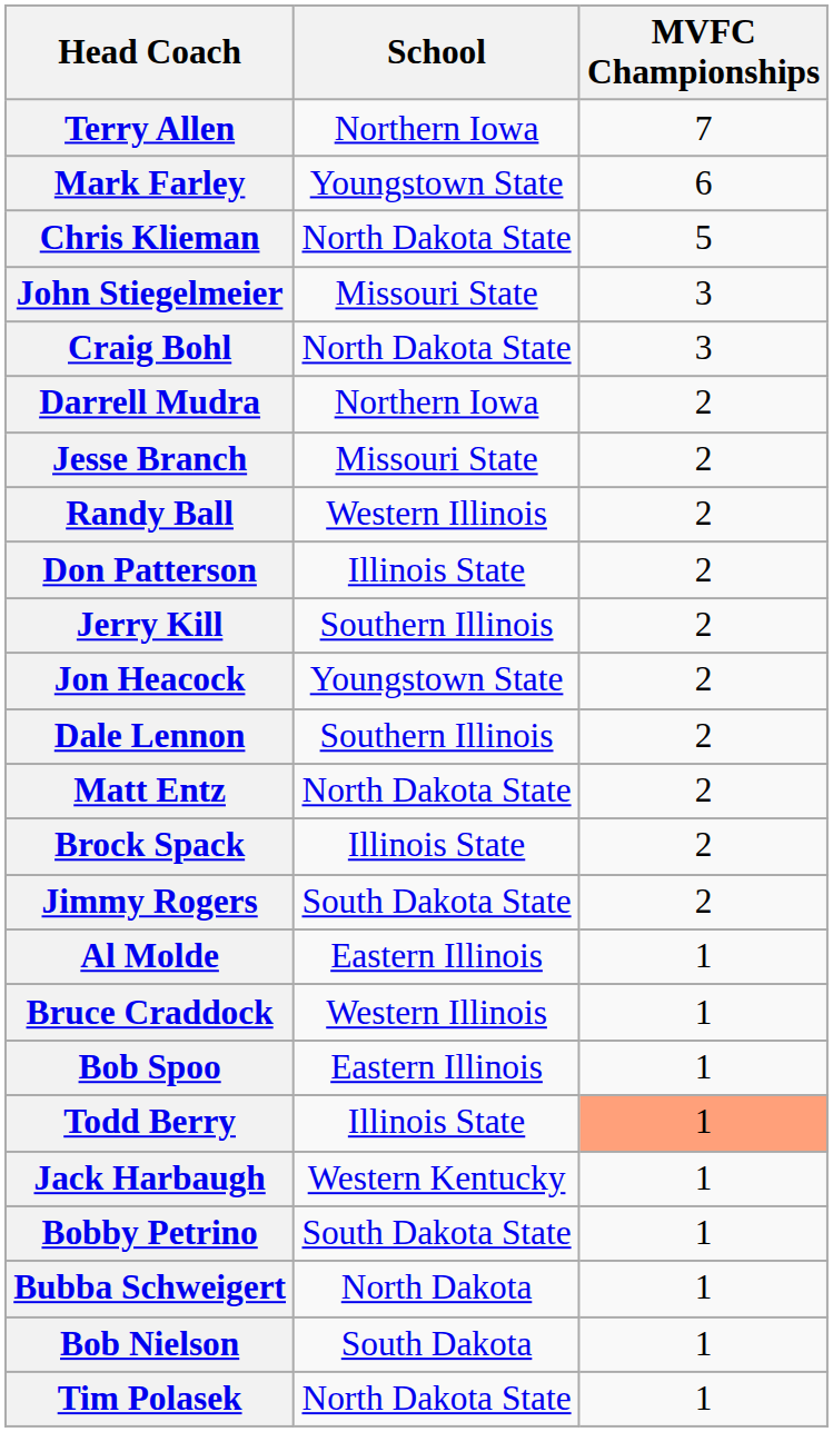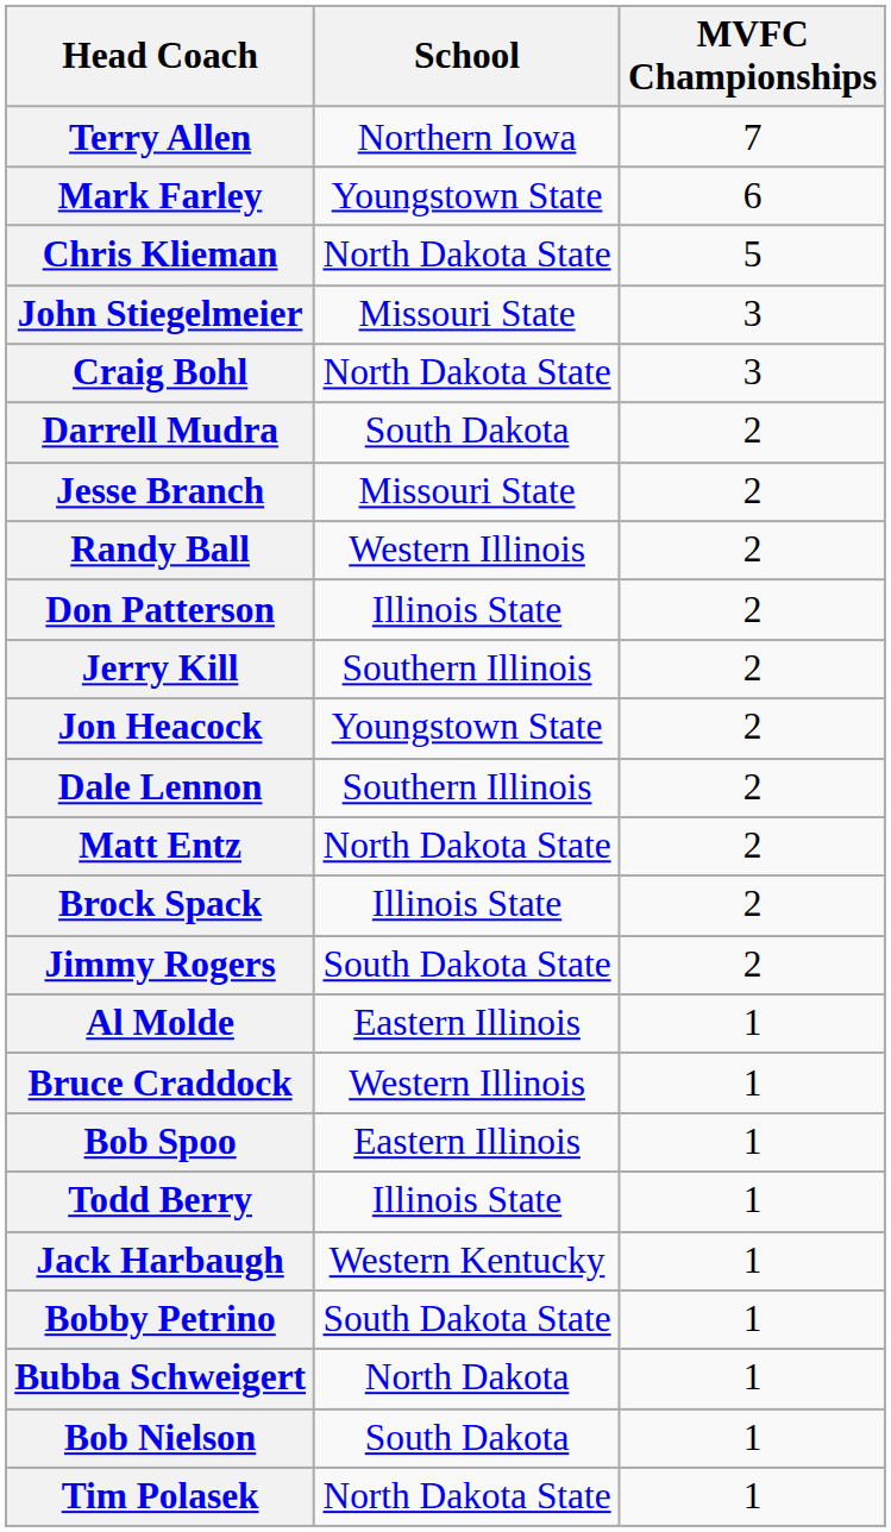Darrell Mudra | School: Northern Iowa -> South Dakota
Todd Berry | MVFC Championships: lightsalmon background -> no background
